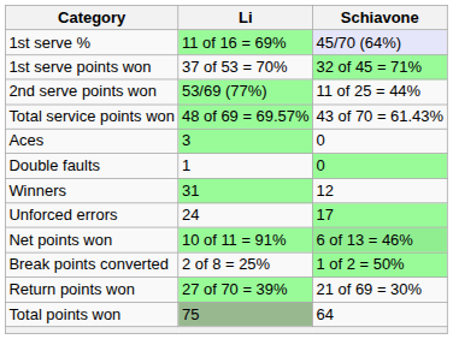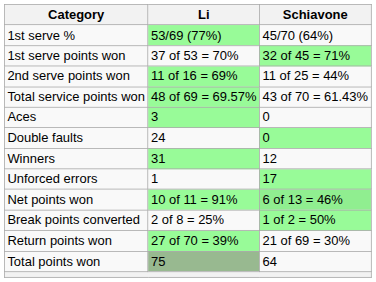1st serve % | Li: 11 of 16 = 69% -> 53/69 (77%)
1st serve % | Schiavone: lavender background -> no background
2nd serve points won | Li: 53/69 (77%) -> 11 of 16 = 69%
Double faults | Li: 1 -> 24
Unforced errors | Li: 24 -> 1
